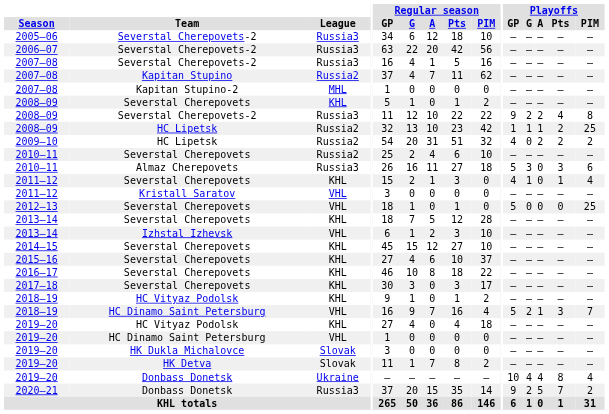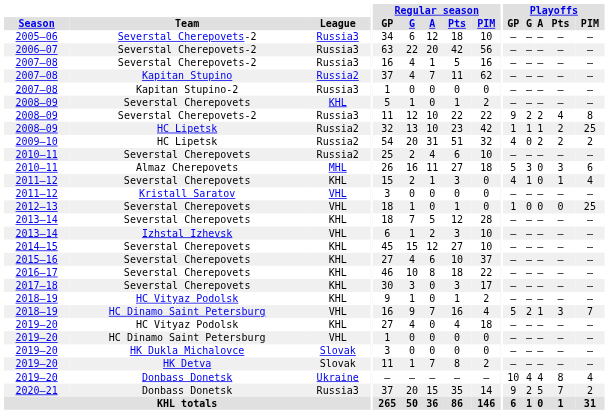2007–08 / Kapitan Stupino-2 | League: MHL -> Russia3
2010–11 / Almaz Cherepovets | League: Russia3 -> MHL
2012–13 | Playoffs / GP: 5 -> 1
